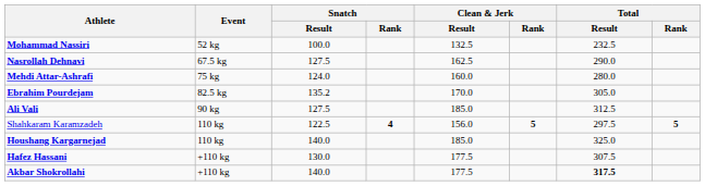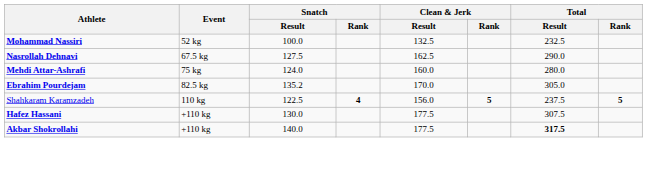- row: Ali Vali | 90 kg | 127.5 | 185.0 | 312.5
Shahkaram Karamzadeh | Total / Result: 297.5 -> 237.5
- row: Houshang Kargarnejad | 110 kg | 140.0 | 185.0 | 325.0
